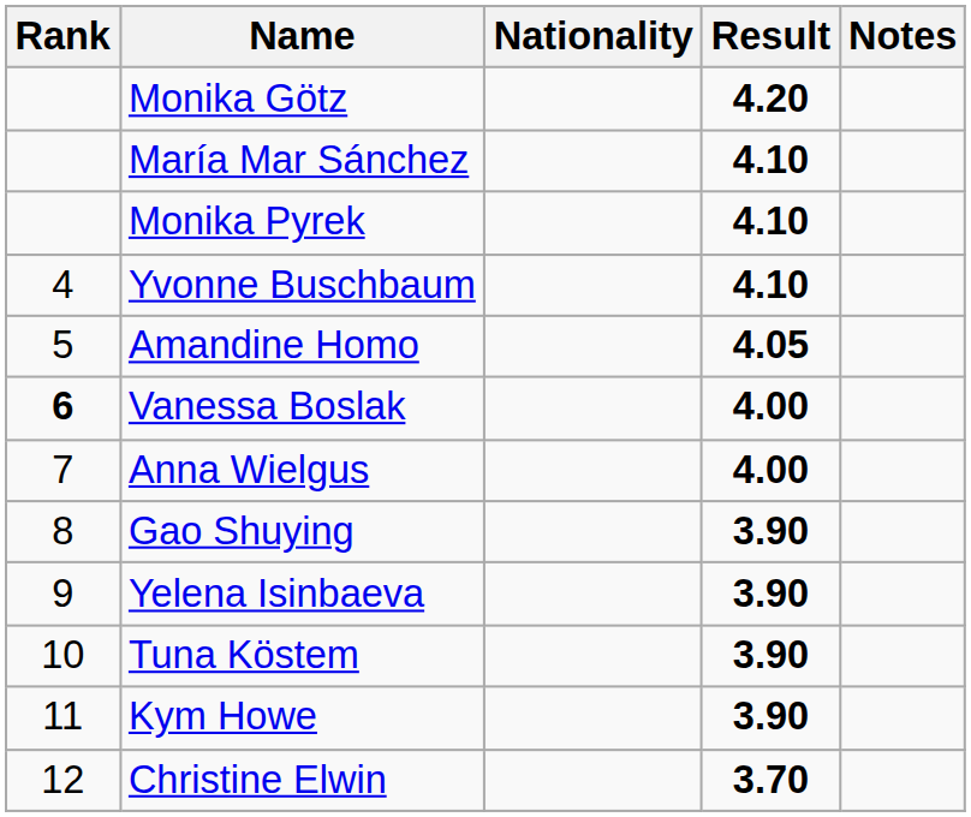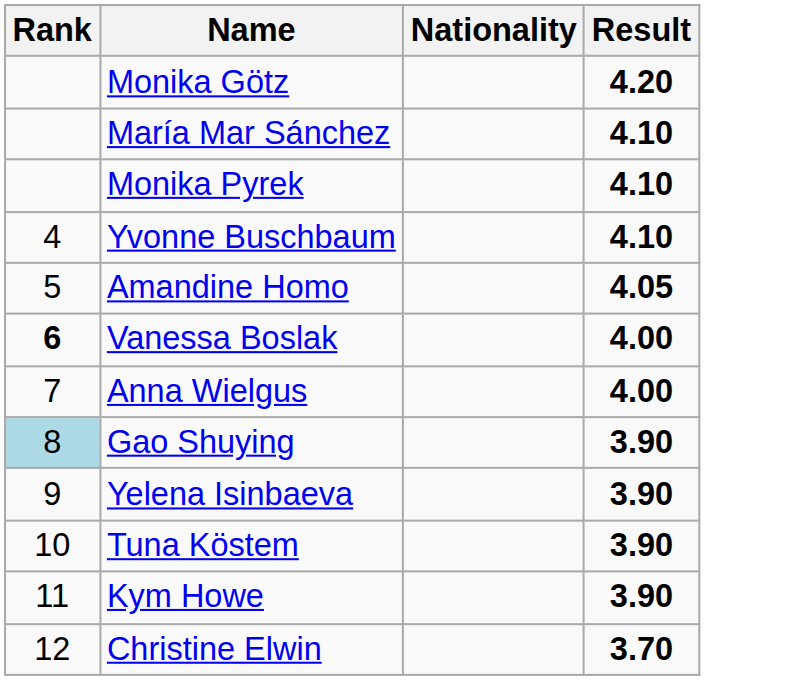- column: Notes
Gao Shuying | Rank: no background -> lightblue background
